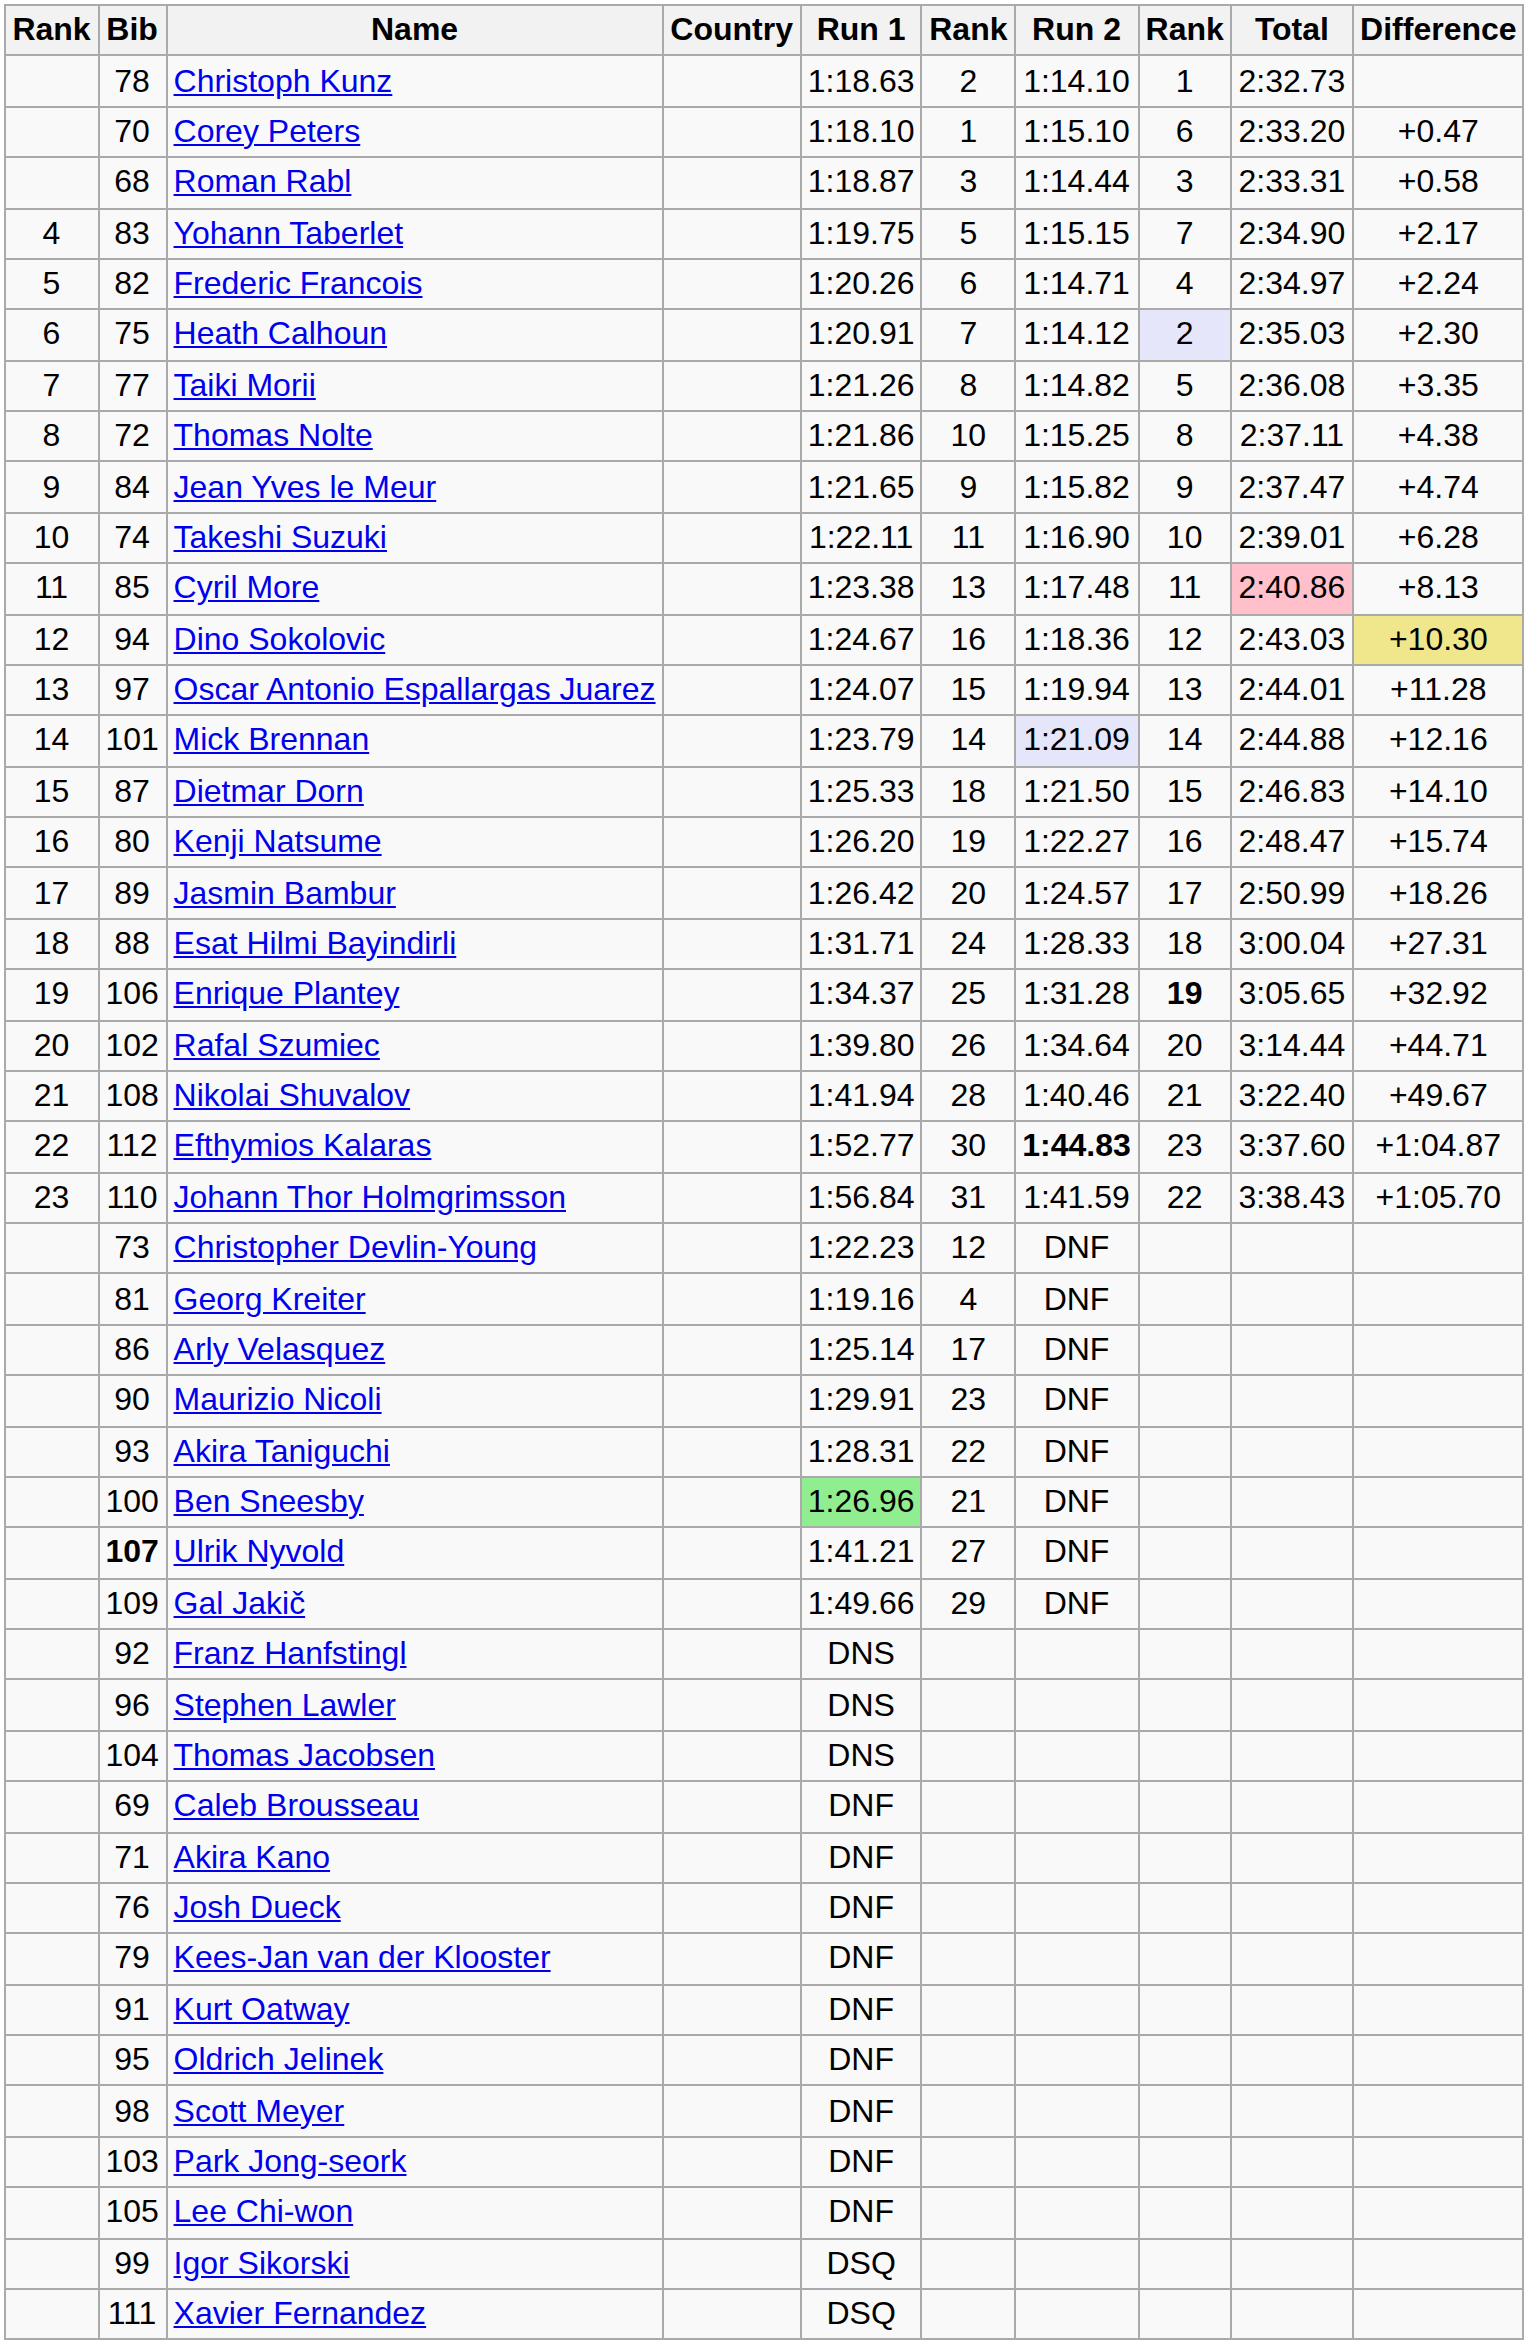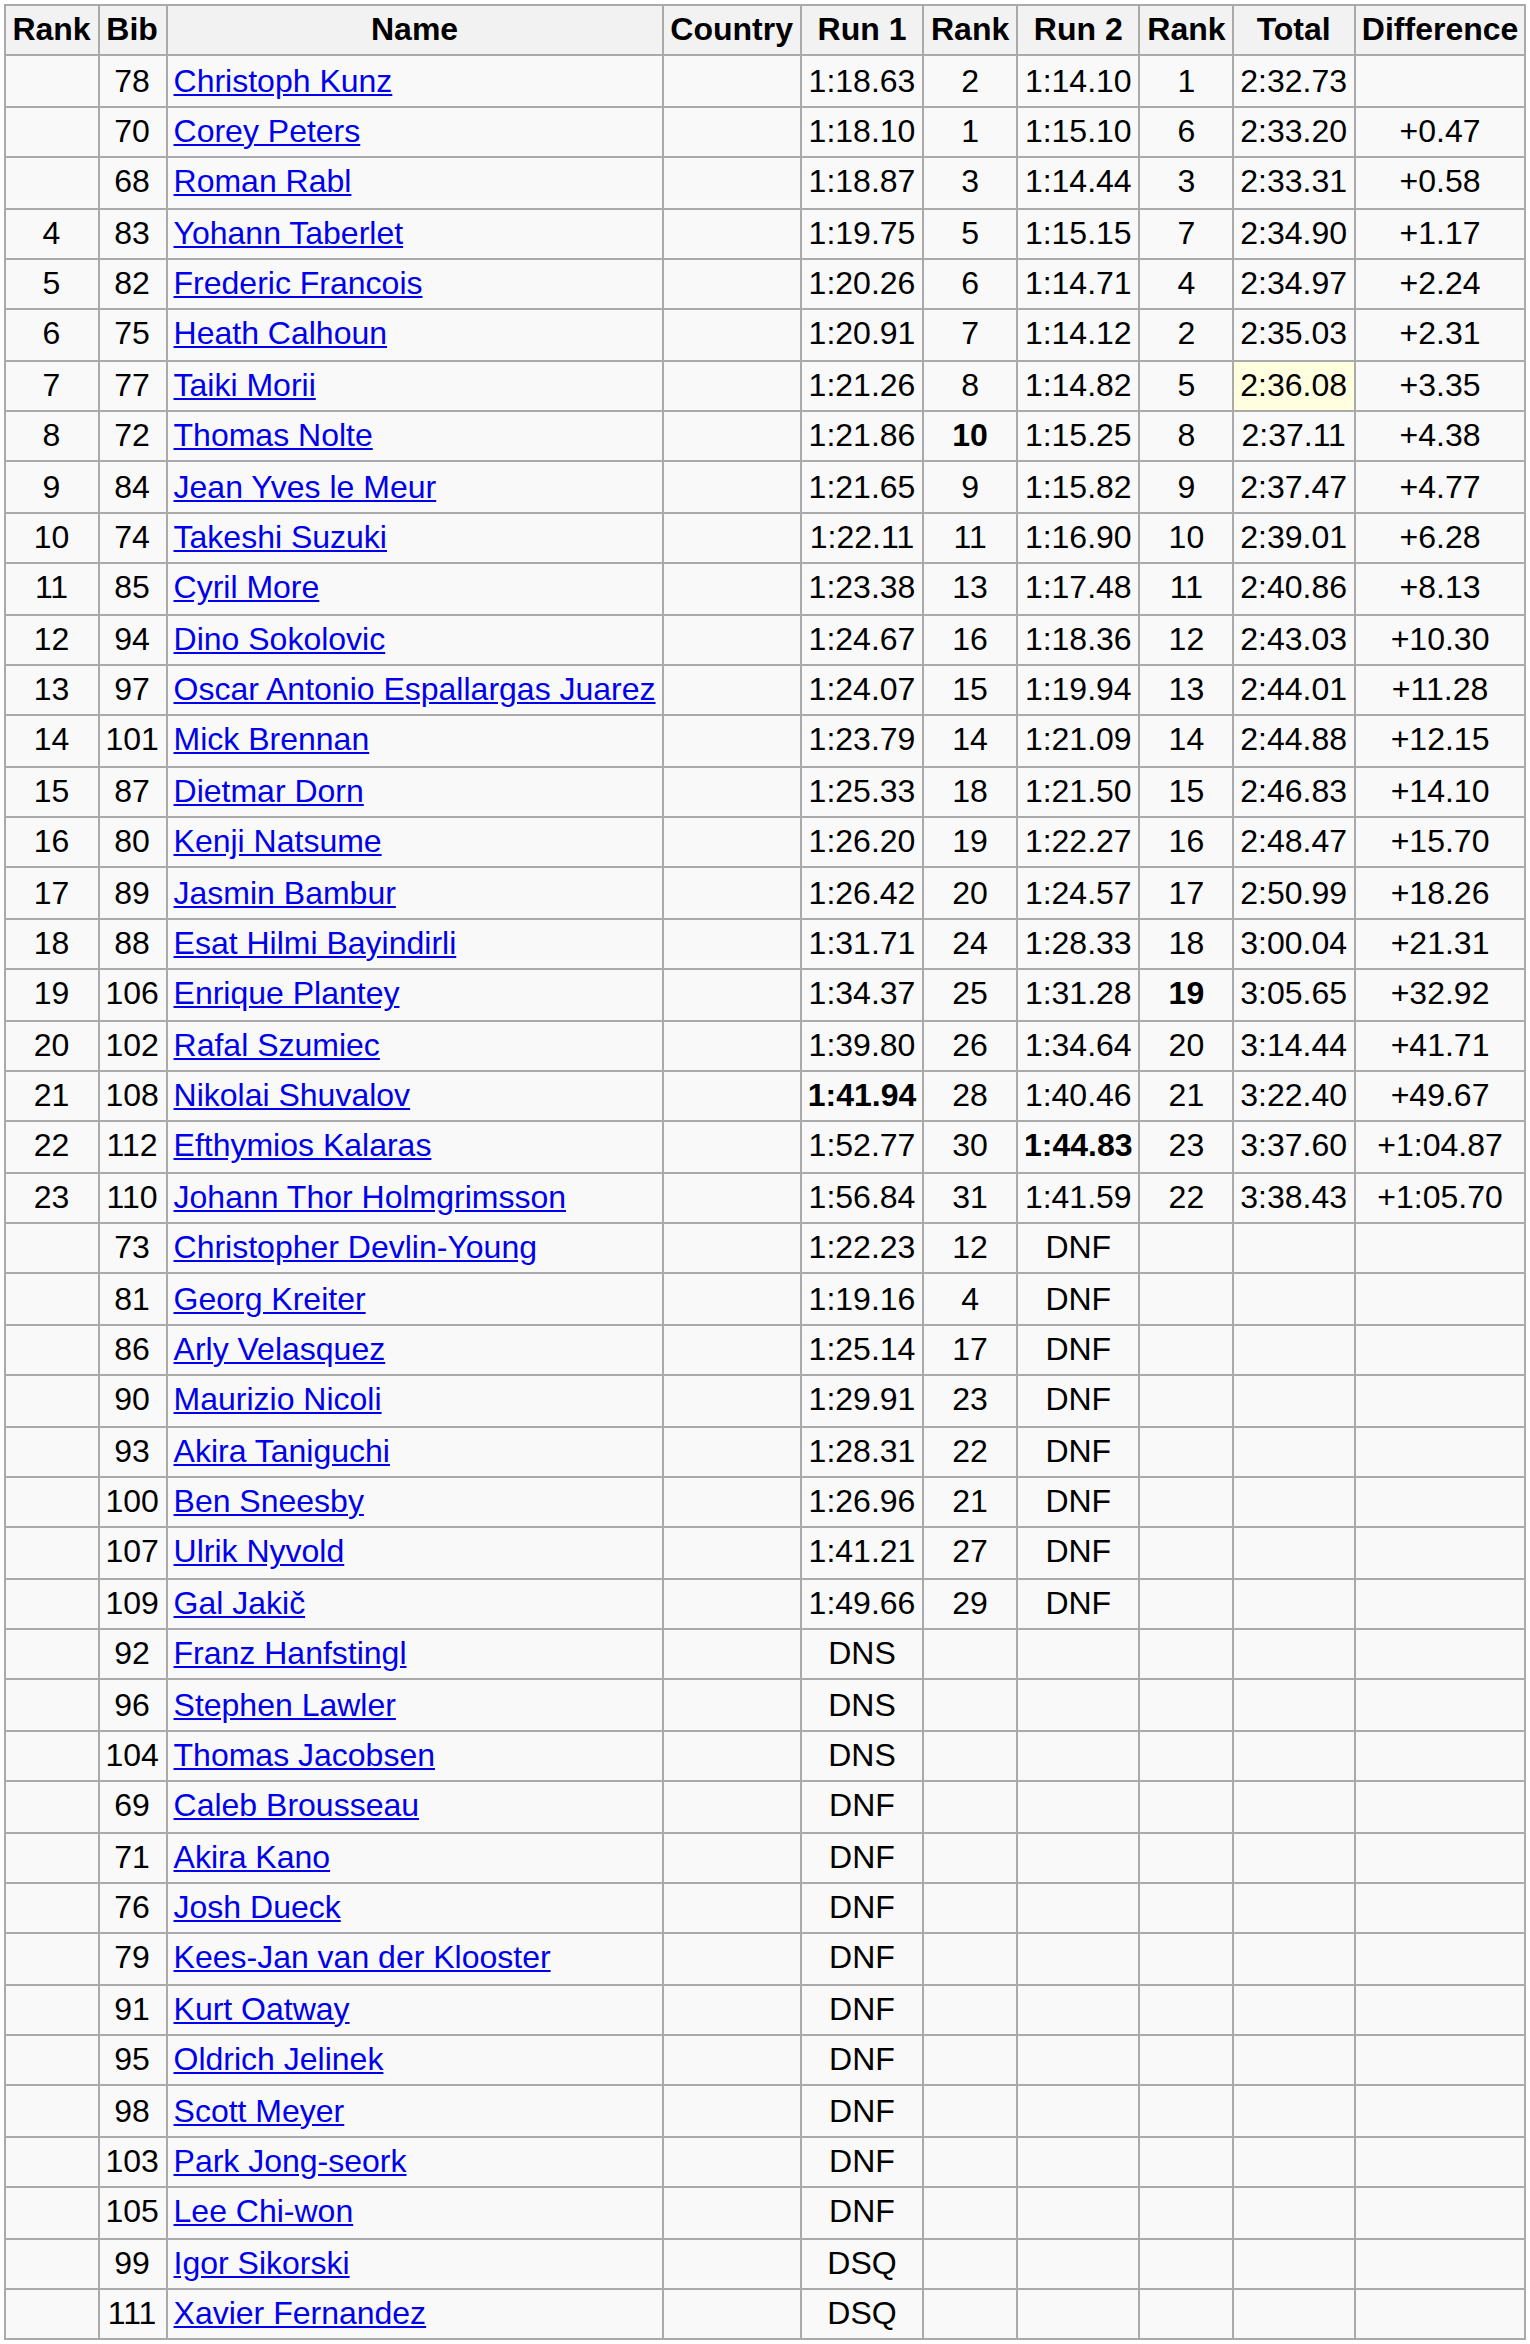Yohann Taberlet | Difference: +2.17 -> +1.17
Heath Calhoun | column 8: lavender background -> no background
Heath Calhoun | Difference: +2.30 -> +2.31
Taiki Morii | Total: no background -> lightyellow background
Thomas Nolte | column 6: normal -> bold
Jean Yves le Meur | Difference: +4.74 -> +4.77
Cyril More | Total: pink background -> no background
Dino Sokolovic | Difference: khaki background -> no background
Mick Brennan | Run 2: lavender background -> no background
Mick Brennan | Difference: +12.16 -> +12.15
Kenji Natsume | Difference: +15.74 -> +15.70
Esat Hilmi Bayindirli | Difference: +27.31 -> +21.31
Rafal Szumiec | Difference: +44.71 -> +41.71
Nikolai Shuvalov | Run 1: normal -> bold
Ben Sneesby | Run 1: lightgreen background -> no background
Ulrik Nyvold | Bib: bold -> normal
